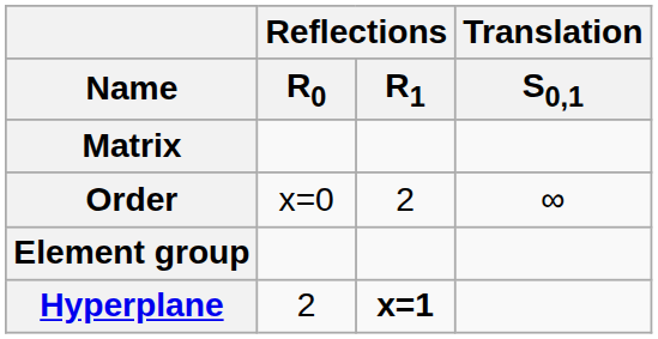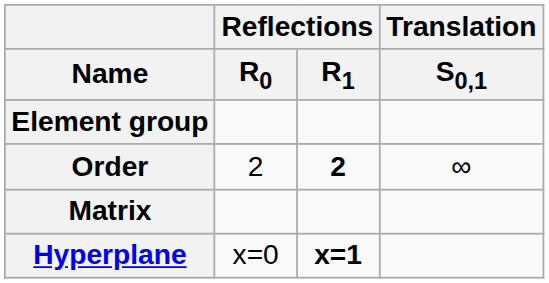rows swapped: Element group <-> Matrix
Order | Reflections / R0: x=0 -> 2
Order | Reflections / R1: normal -> bold
Hyperplane | Reflections / R0: 2 -> x=0
